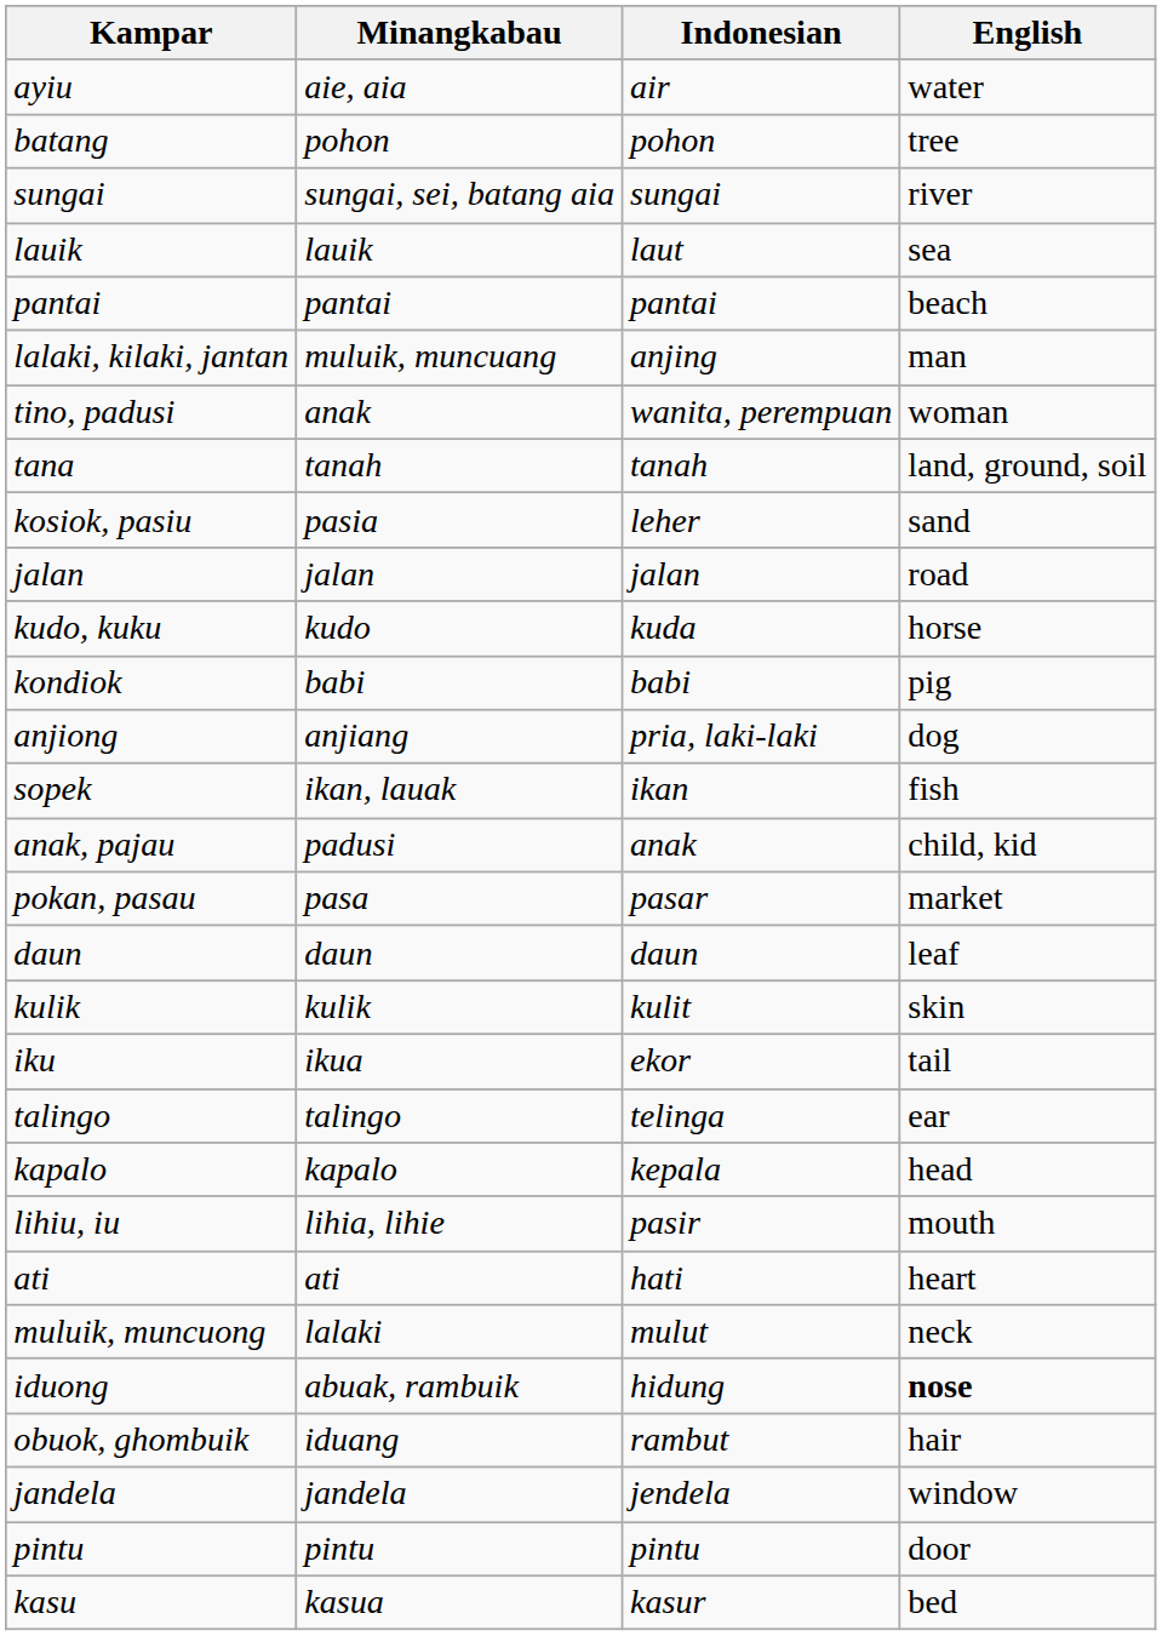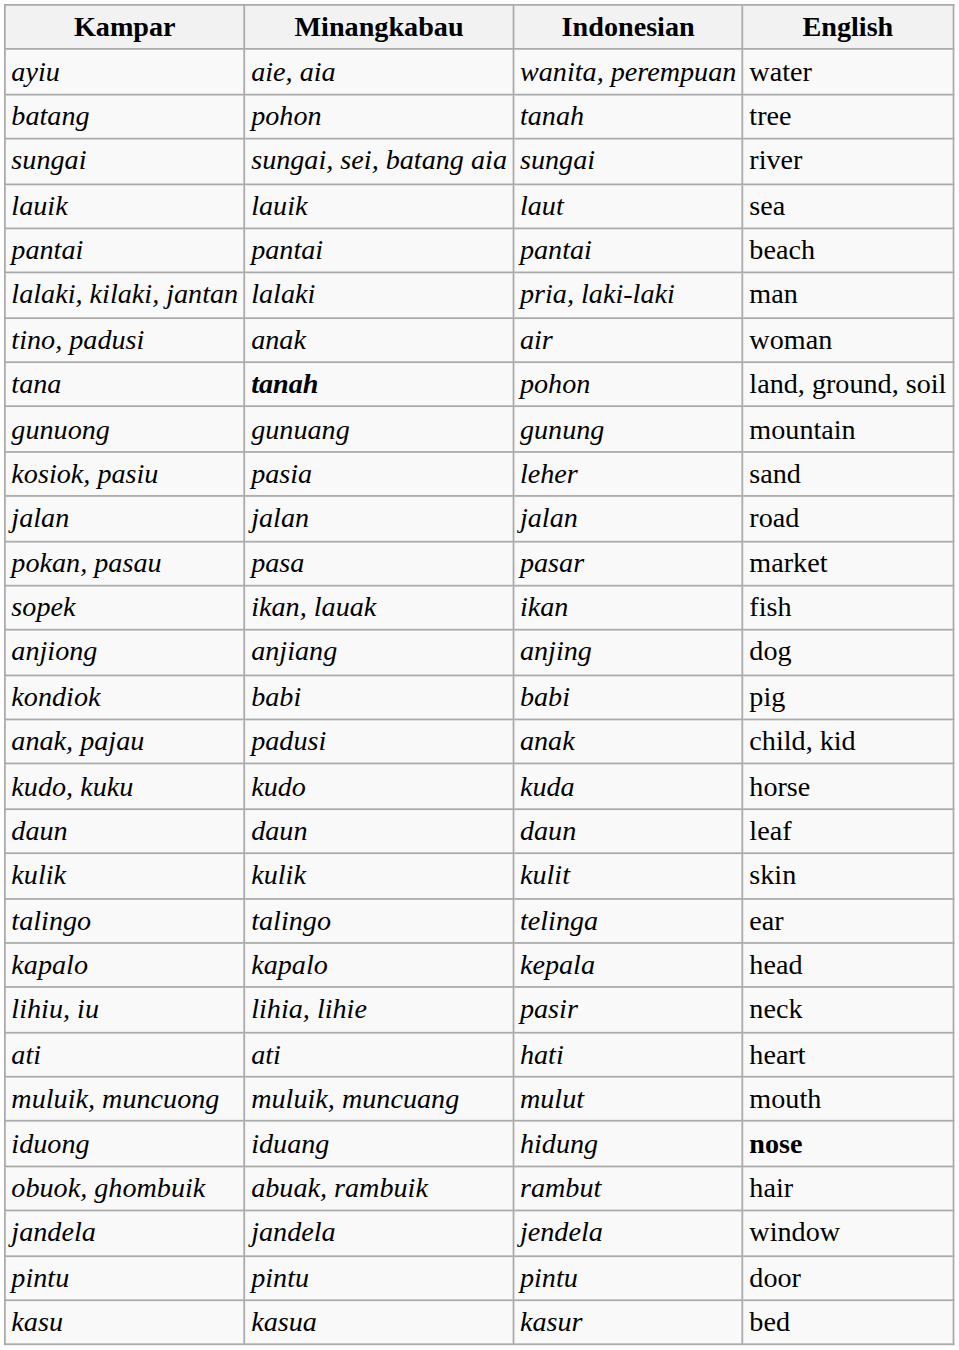ayiu | Indonesian: air -> wanita, perempuan
batang | Indonesian: pohon -> tanah
lalaki, kilaki, jantan | Minangkabau: muluik, muncuang -> lalaki
lalaki, kilaki, jantan | Indonesian: anjing -> pria, laki-laki
tino, padusi | Indonesian: wanita, perempuan -> air
tana | Minangkabau: normal -> bold
tana | Indonesian: tanah -> pohon
+ row: gunuong | gunuang | gunung | mountain
rows swapped: kudo, kuku <-> pokan, pasau
rows swapped: kondiok <-> sopek
anjiong | Indonesian: pria, laki-laki -> anjing
- row: iku | ikua | ekor | tail
lihiu, iu | English: mouth -> neck
muluik, muncuong | Minangkabau: lalaki -> muluik, muncuang
muluik, muncuong | English: neck -> mouth
iduong | Minangkabau: abuak, rambuik -> iduang
obuok, ghombuik | Minangkabau: iduang -> abuak, rambuik
